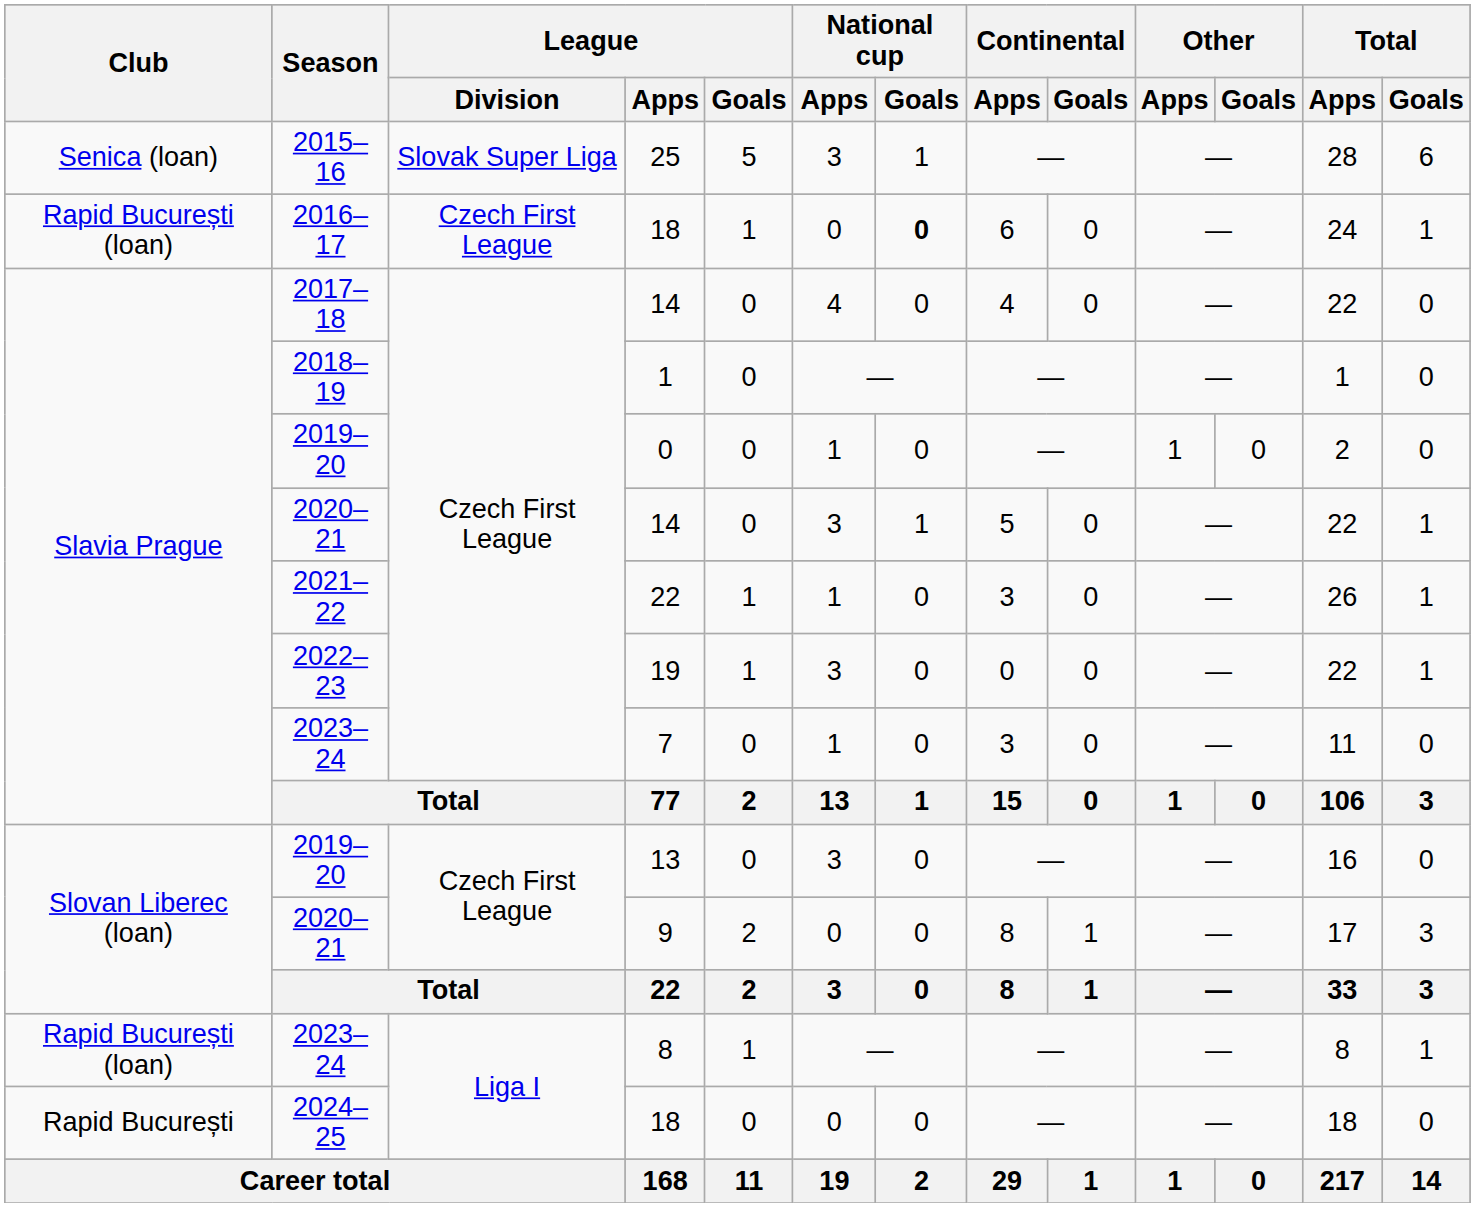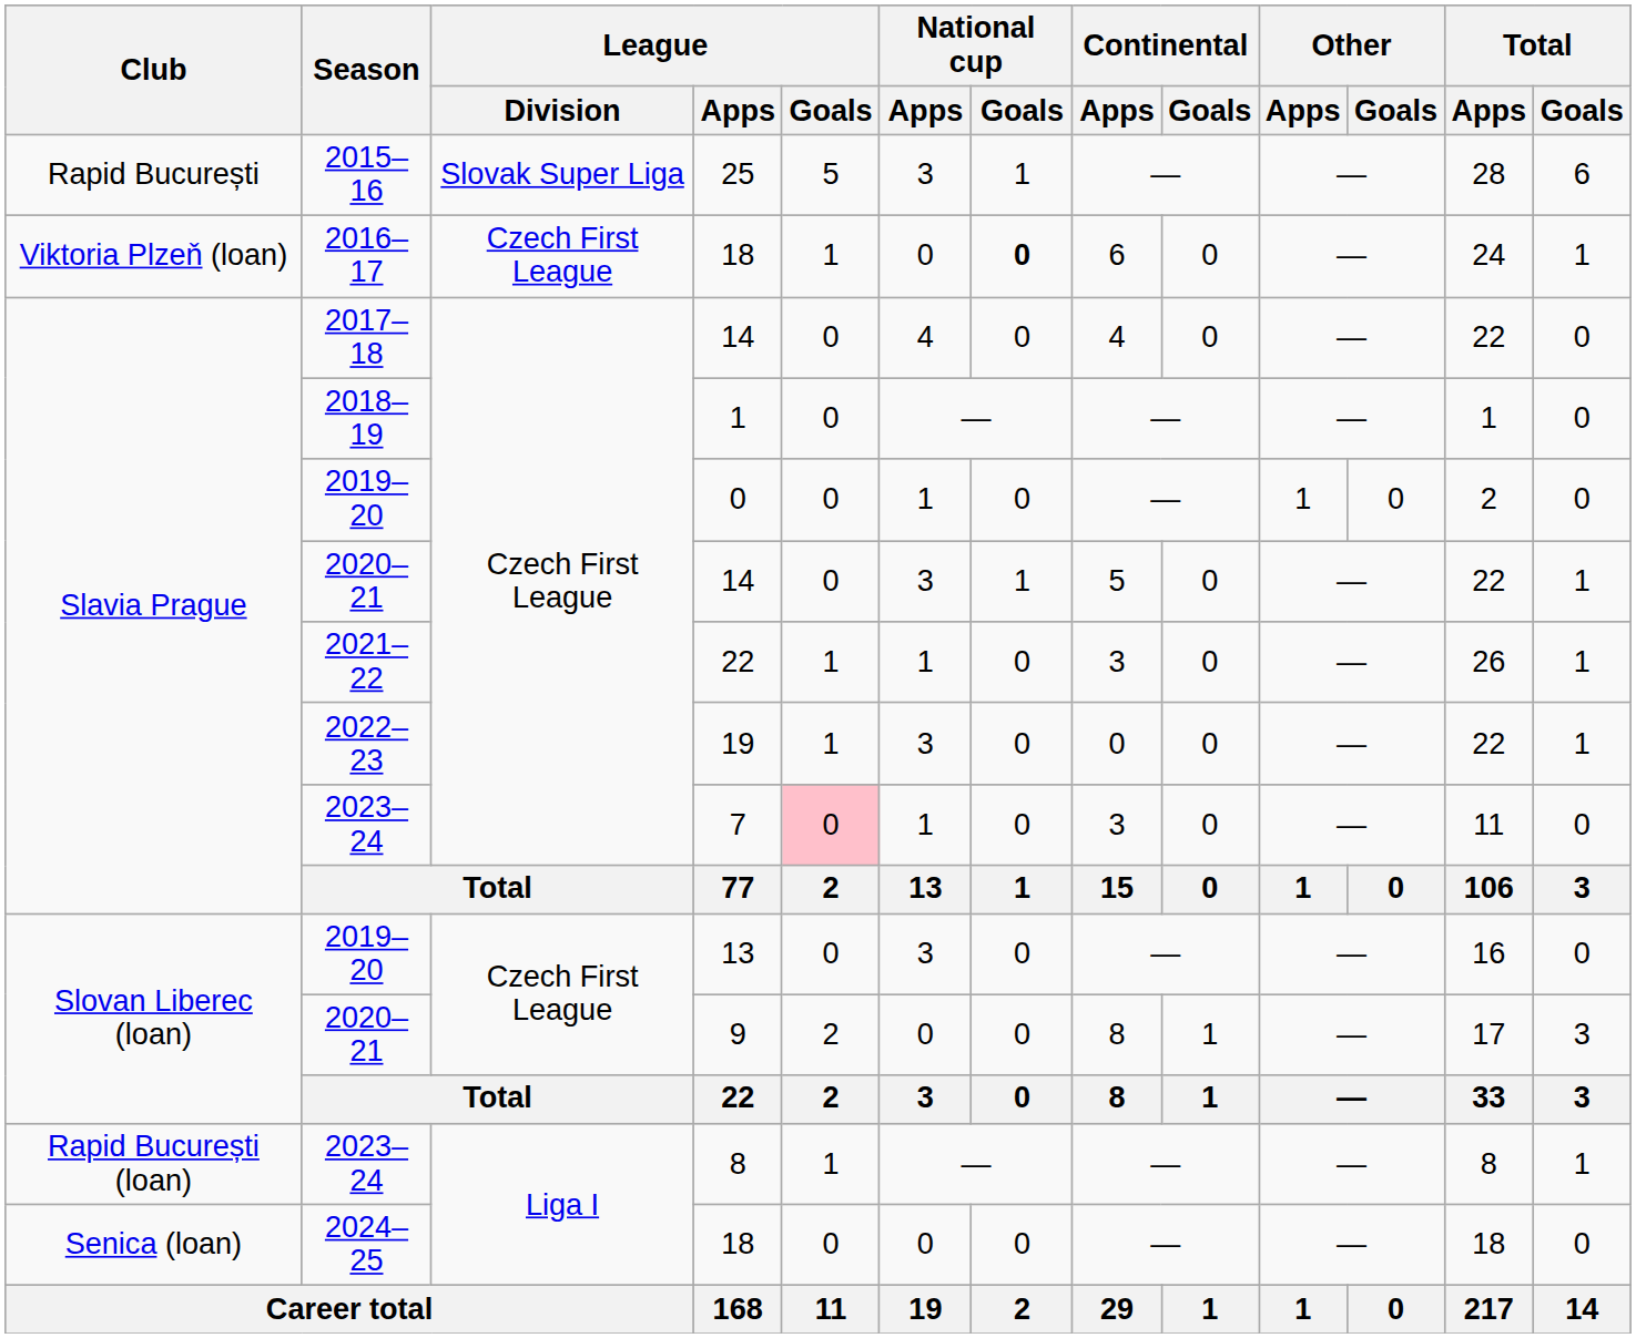25 | Club: Senica (loan) -> Rapid București
2016–17 / 18 | Club: Rapid București (loan) -> Viktoria Plzeň (loan)
7 | League / Goals: no background -> pink background
2024–25 / 18 | Club: Rapid București -> Senica (loan)
